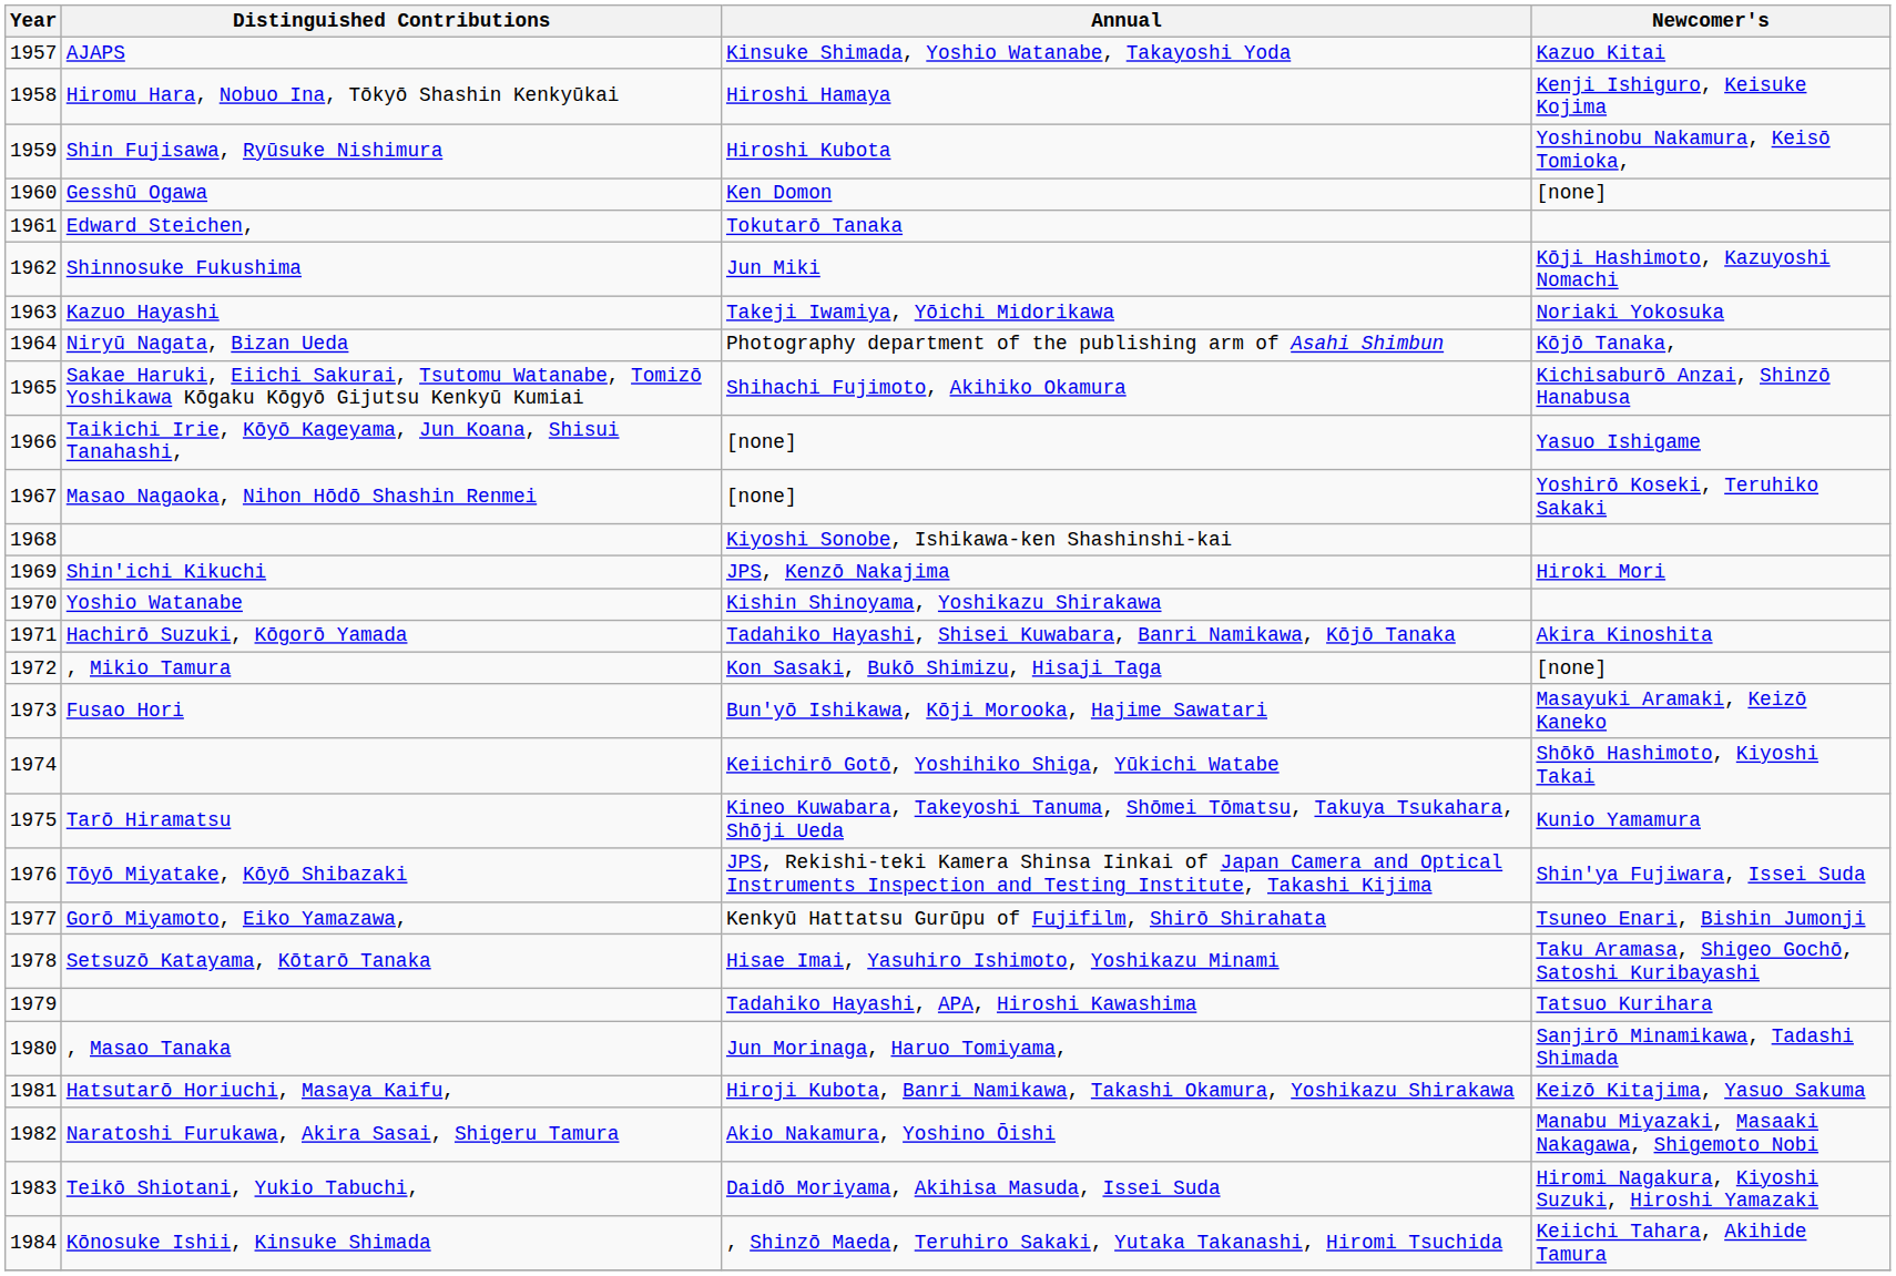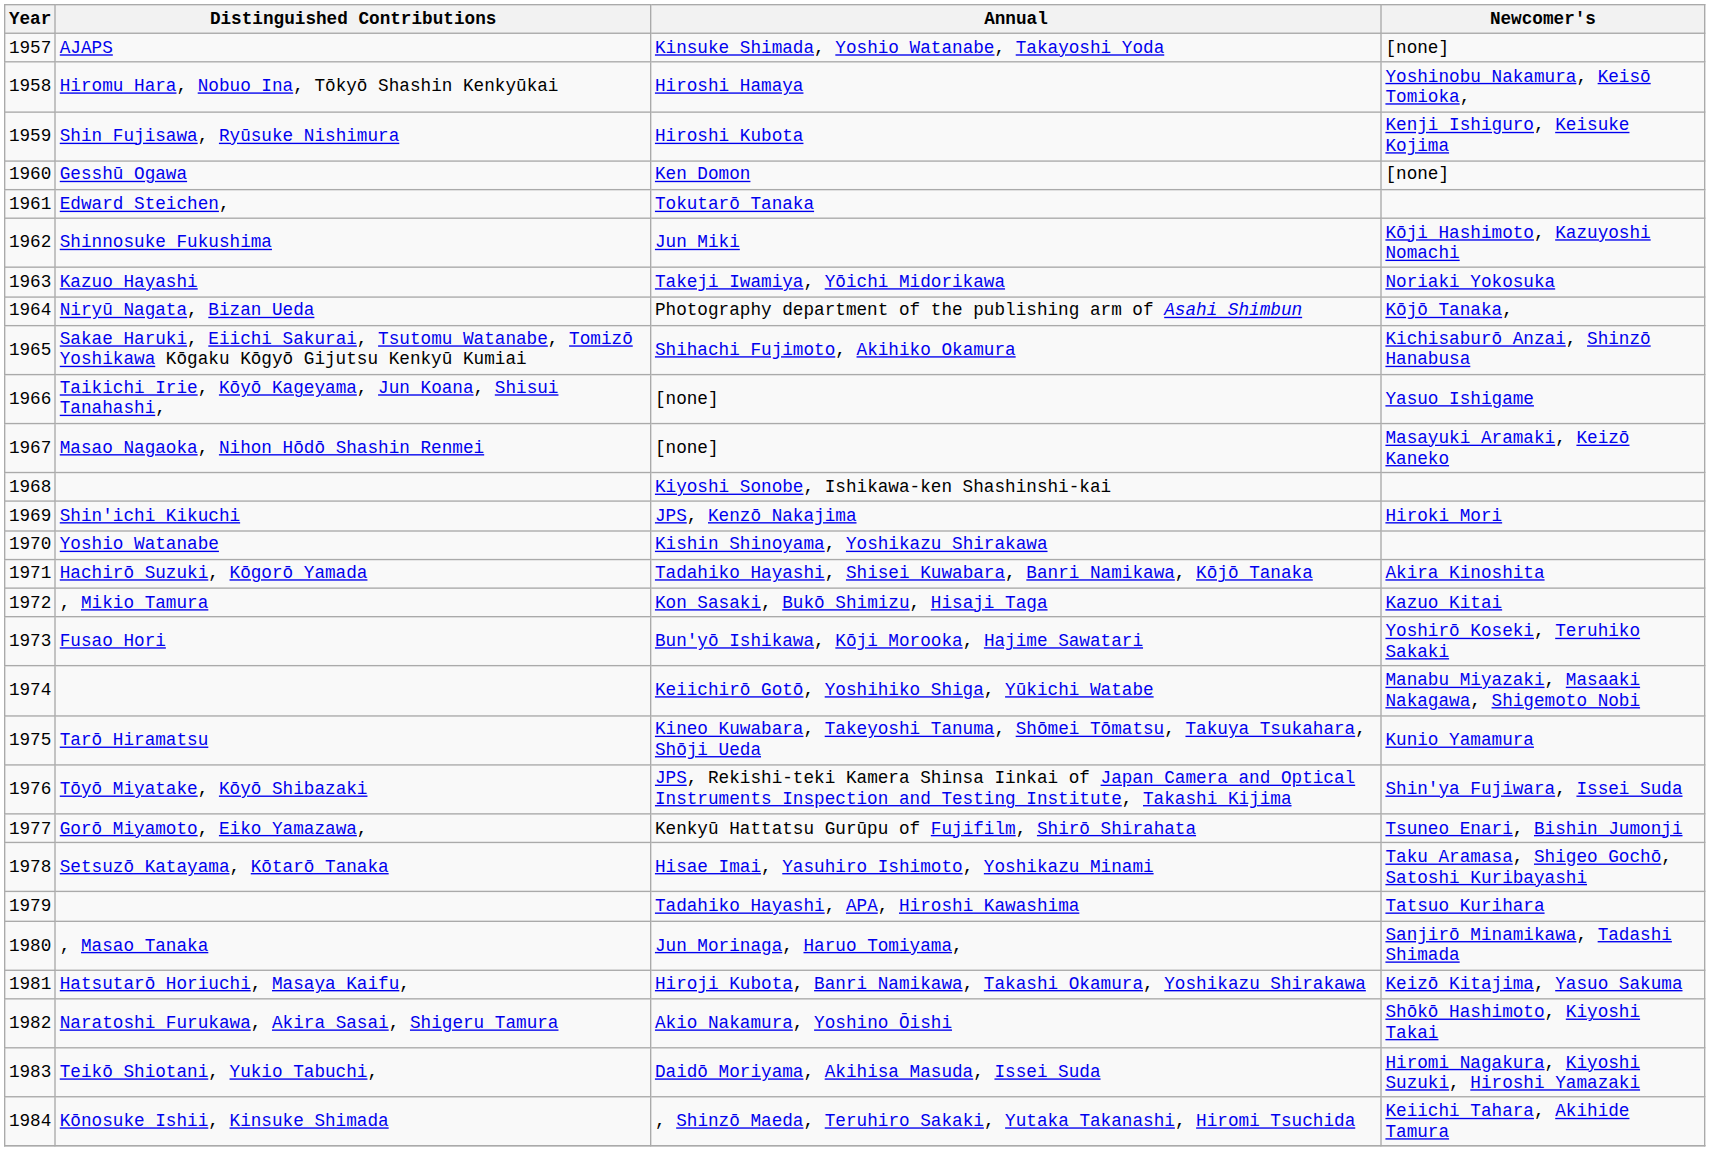Kinsuke Shimada, Yoshio Watanabe, Takayoshi Yoda | Newcomer's: Kazuo Kitai -> [none]
Hiroshi Hamaya | Newcomer's: Kenji Ishiguro, Keisuke Kojima -> Yoshinobu Nakamura, Keisō Tomioka,
Hiroshi Kubota | Newcomer's: Yoshinobu Nakamura, Keisō Tomioka, -> Kenji Ishiguro, Keisuke Kojima
Masao Nagaoka, Nihon Hōdō Shashin Renmei / [none] | Newcomer's: Yoshirō Koseki, Teruhiko Sakaki -> Masayuki Aramaki, Keizō Kaneko
Kon Sasaki, Bukō Shimizu, Hisaji Taga | Newcomer's: [none] -> Kazuo Kitai
Bun'yō Ishikawa, Kōji Morooka, Hajime Sawatari | Newcomer's: Masayuki Aramaki, Keizō Kaneko -> Yoshirō Koseki, Teruhiko Sakaki
Keiichirō Gotō, Yoshihiko Shiga, Yūkichi Watabe | Newcomer's: Shōkō Hashimoto, Kiyoshi Takai -> Manabu Miyazaki, Masaaki Nakagawa, Shigemoto Nobi
Akio Nakamura, Yoshino Ōishi | Newcomer's: Manabu Miyazaki, Masaaki Nakagawa, Shigemoto Nobi -> Shōkō Hashimoto, Kiyoshi Takai
